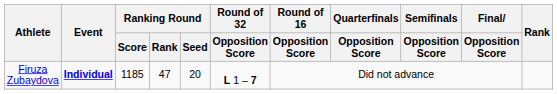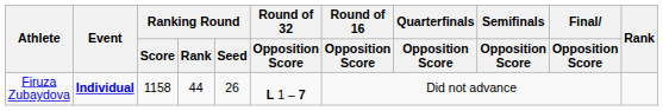Firuza Zubaydova | Ranking Round / Score: 1185 -> 1158
Firuza Zubaydova | Ranking Round / Rank: 47 -> 44
Firuza Zubaydova | Ranking Round / Seed: 20 -> 26
